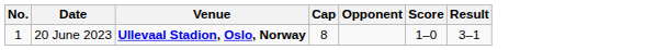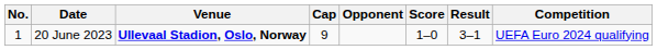+ column: Competition | UEFA Euro 2024 qualifying
20 June 2023 | Cap: 8 -> 9
